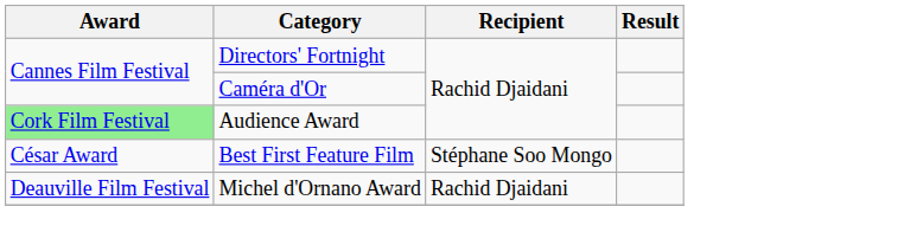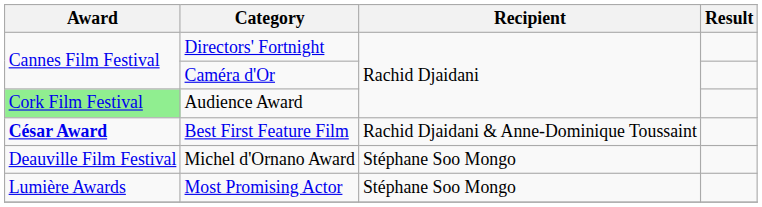Best First Feature Film | Award: normal -> bold
Best First Feature Film | Recipient: Stéphane Soo Mongo -> Rachid Djaidani & Anne-Dominique Toussaint
Michel d'Ornano Award | Recipient: Rachid Djaidani -> Stéphane Soo Mongo
+ row: Lumière Awards | Most Promising Actor | Stéphane Soo Mongo
